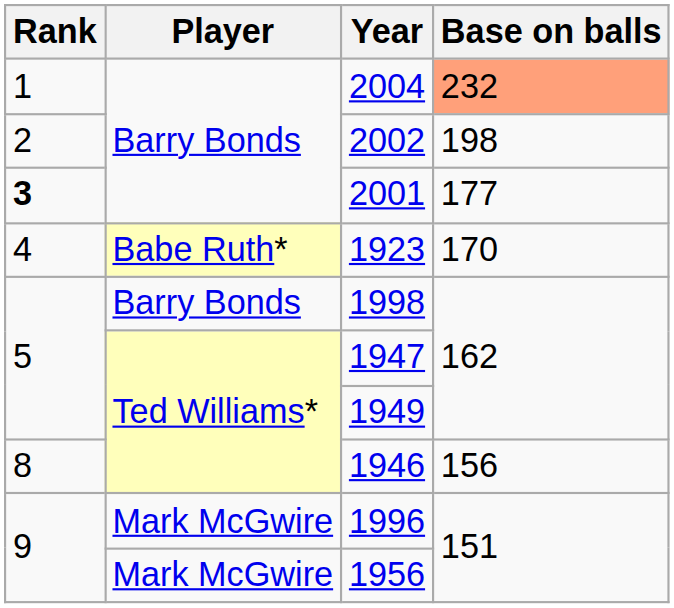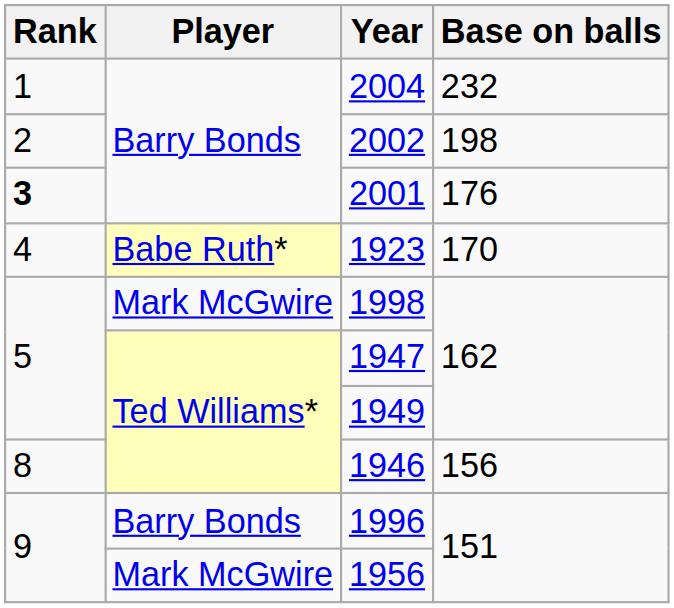2004 | Base on balls: lightsalmon background -> no background
2001 | Base on balls: 177 -> 176
1998 | Player: Barry Bonds -> Mark McGwire
1996 | Player: Mark McGwire -> Barry Bonds
